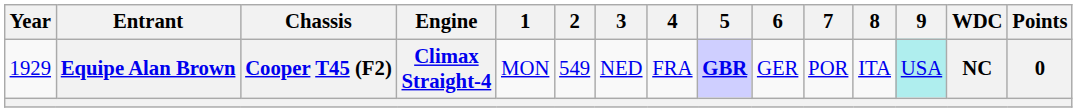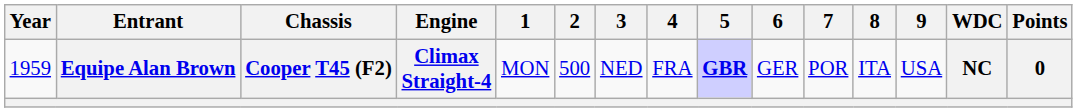Equipe Alan Brown | Year: 1929 -> 1959
Equipe Alan Brown | 2: 549 -> 500
Equipe Alan Brown | 9: paleturquoise background -> no background
